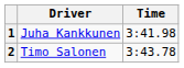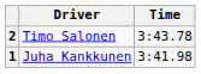rows swapped: 1 <-> 2
